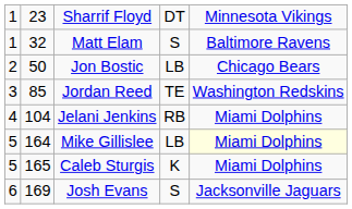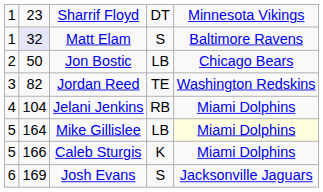Matt Elam | column 2: no background -> lavender background
Jordan Reed | column 2: 85 -> 82
Caleb Sturgis | column 2: 165 -> 166
